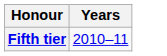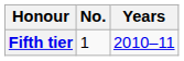+ column: No. | 1
